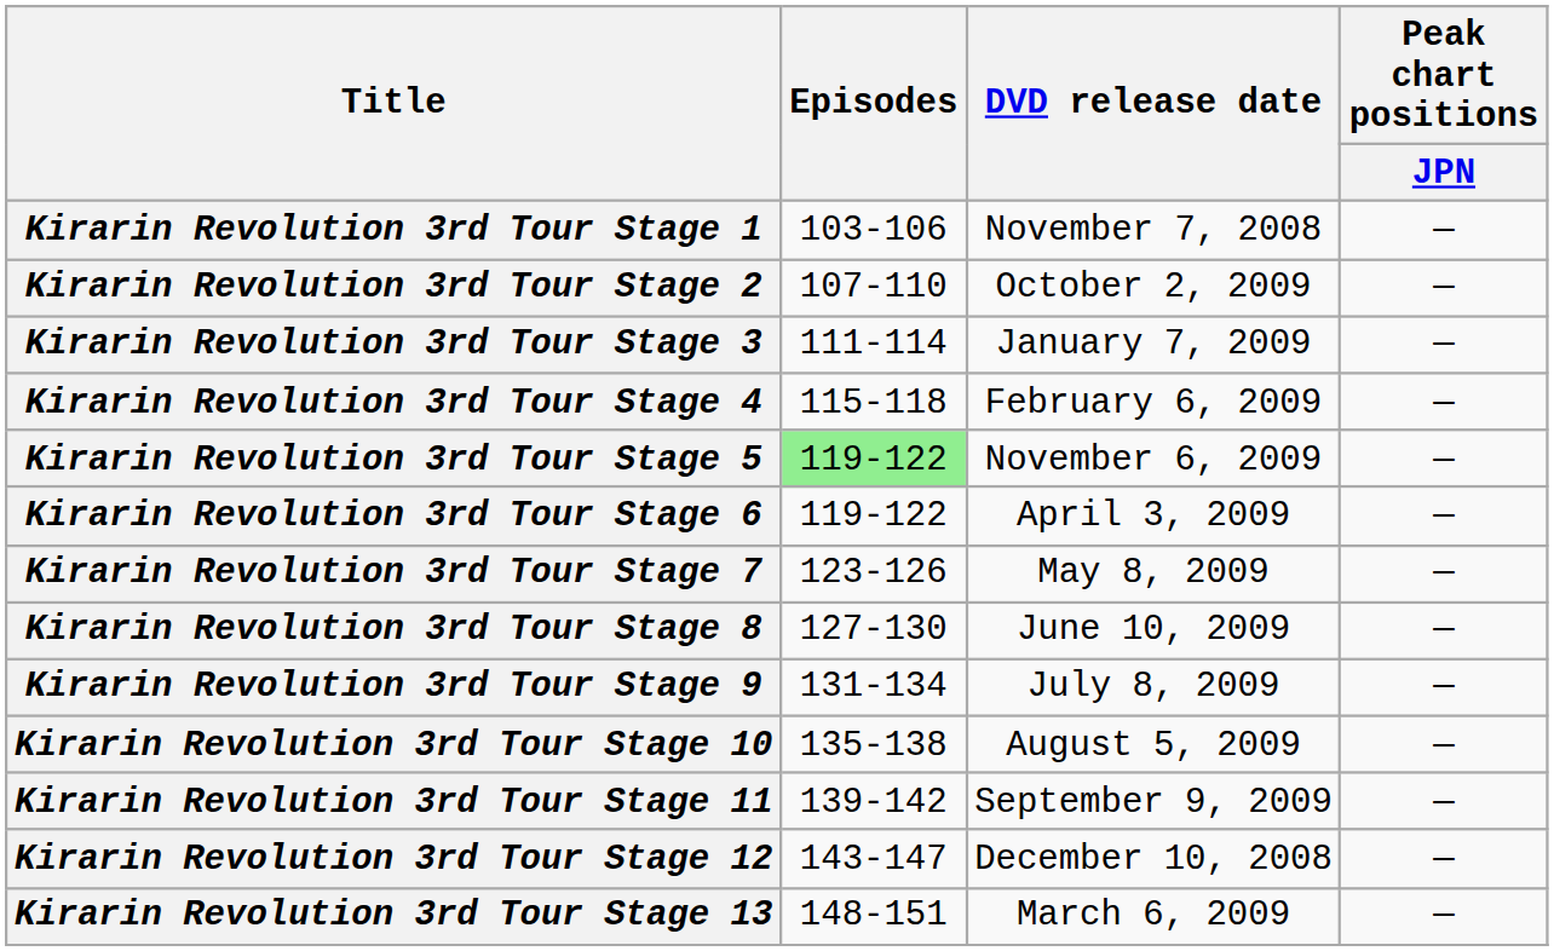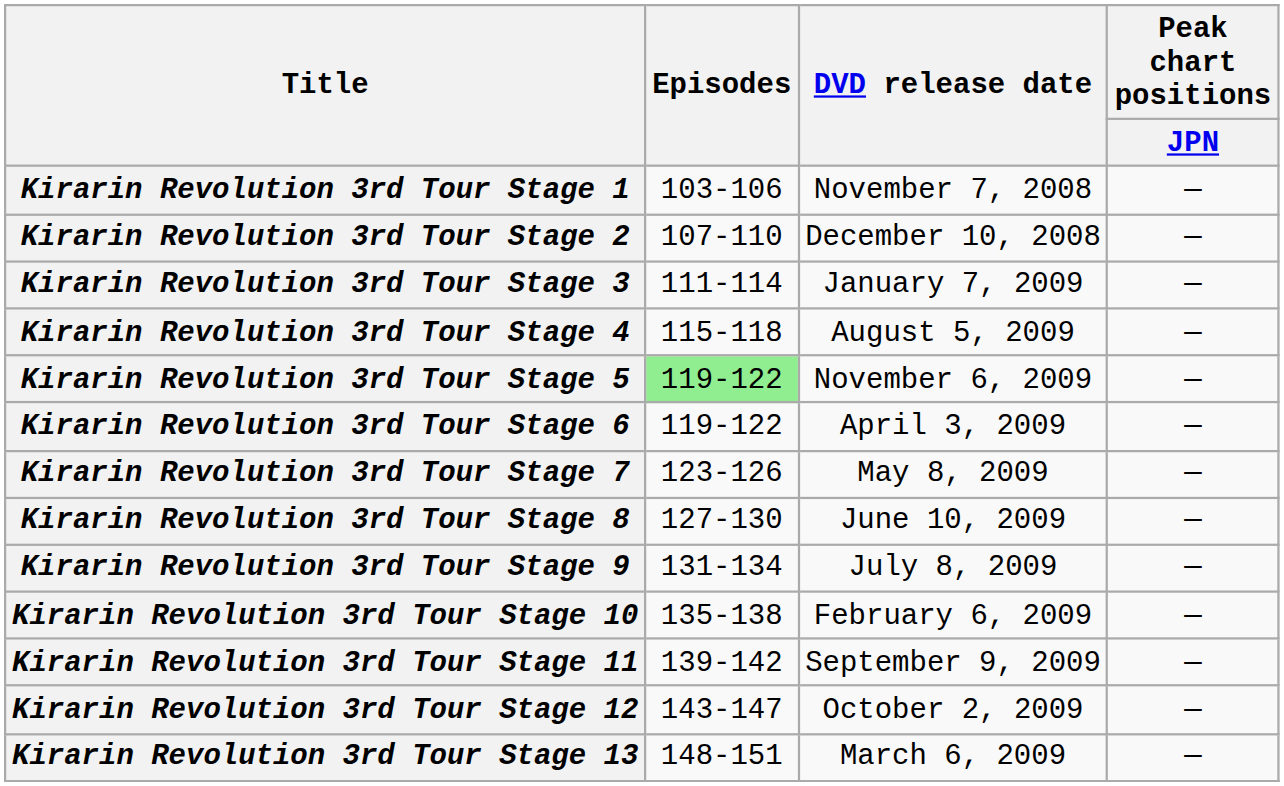Kirarin Revolution 3rd Tour Stage 2 | DVD release date: October 2, 2009 -> December 10, 2008
Kirarin Revolution 3rd Tour Stage 4 | DVD release date: February 6, 2009 -> August 5, 2009
Kirarin Revolution 3rd Tour Stage 10 | DVD release date: August 5, 2009 -> February 6, 2009
Kirarin Revolution 3rd Tour Stage 12 | DVD release date: December 10, 2008 -> October 2, 2009
